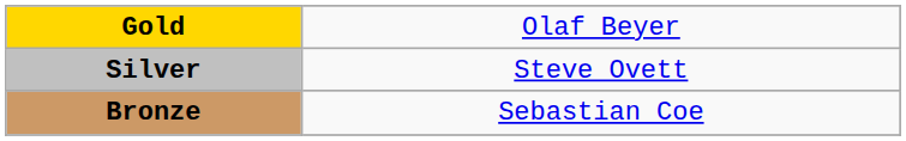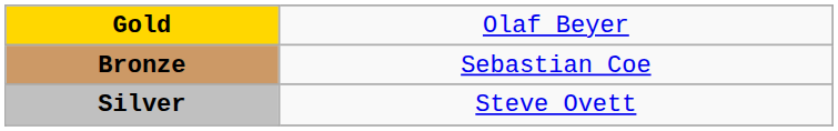rows swapped: Silver <-> Bronze
